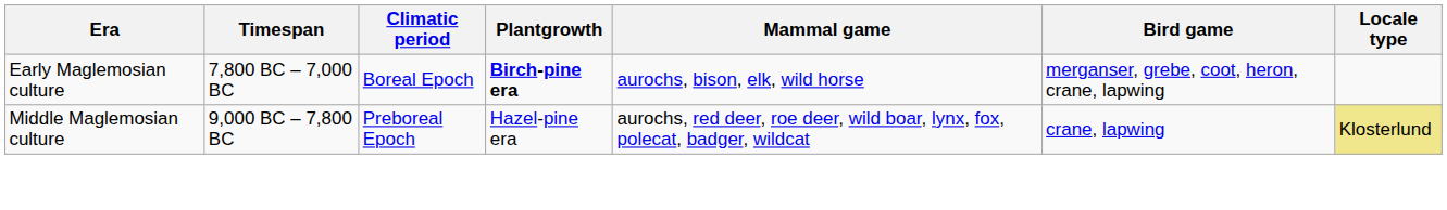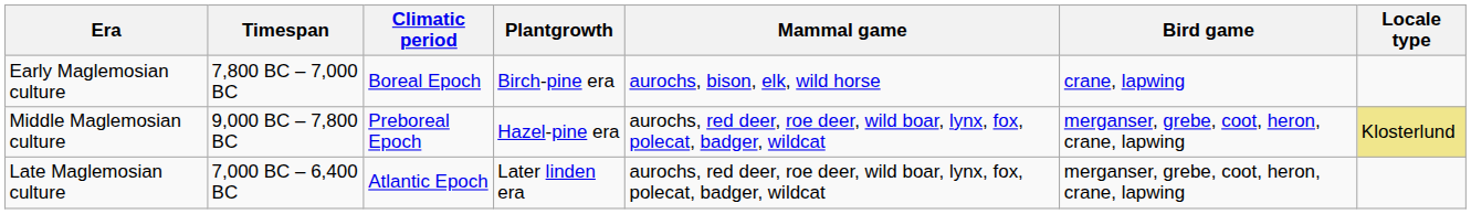Early Maglemosian culture | Plantgrowth: bold -> normal
Early Maglemosian culture | Bird game: merganser, grebe, coot, heron, crane, lapwing -> crane, lapwing
Middle Maglemosian culture | Bird game: crane, lapwing -> merganser, grebe, coot, heron, crane, lapwing
+ row: Late Maglemosian culture | 7,000 BC – 6,400 BC | Atlantic Epoch | Later linden era | aurochs, red deer, roe deer, wild boar, lynx, fox, polecat, badger, wildcat | merganser, grebe, coot, heron, crane, lapwing
